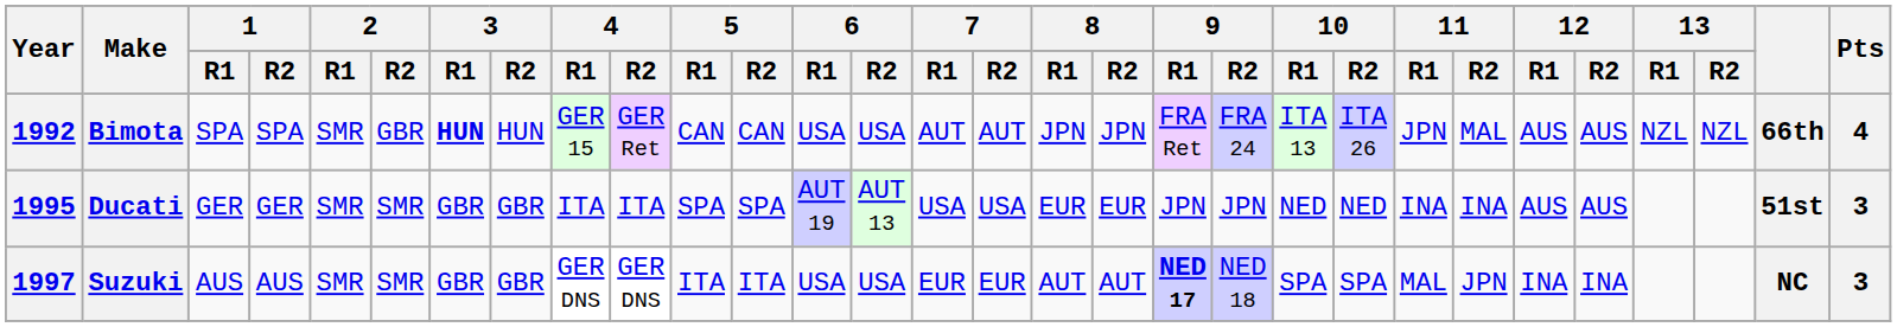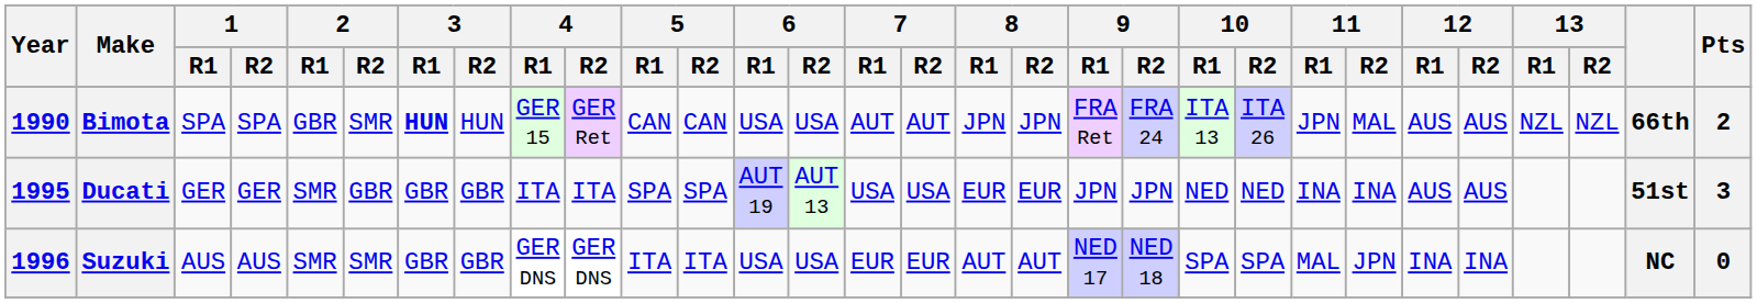Bimota | Year: 1992 -> 1990
Bimota | 2 / R1: SMR -> GBR
Bimota | 2 / R2: GBR -> SMR
Bimota | Pts: 4 -> 2
Ducati | 2 / R2: SMR -> GBR
Suzuki | Year: 1997 -> 1996
Suzuki | 9 / R1: bold -> normal
Suzuki | Pts: 3 -> 0
